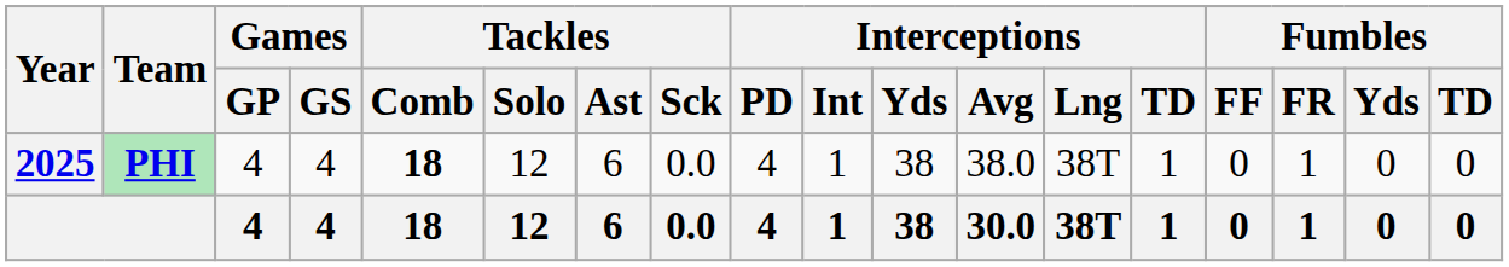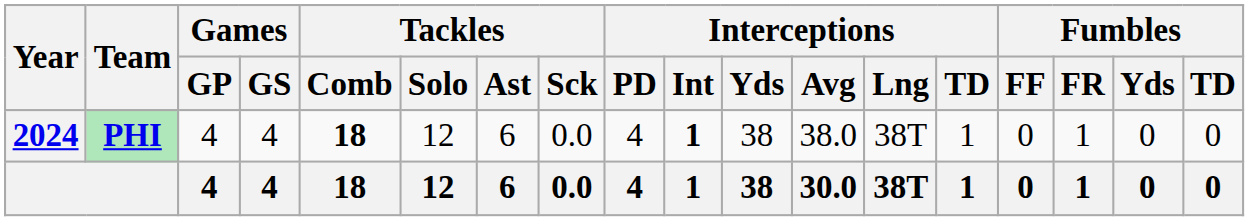PHI | Year: 2025 -> 2024
PHI | Interceptions / Int: normal -> bold
